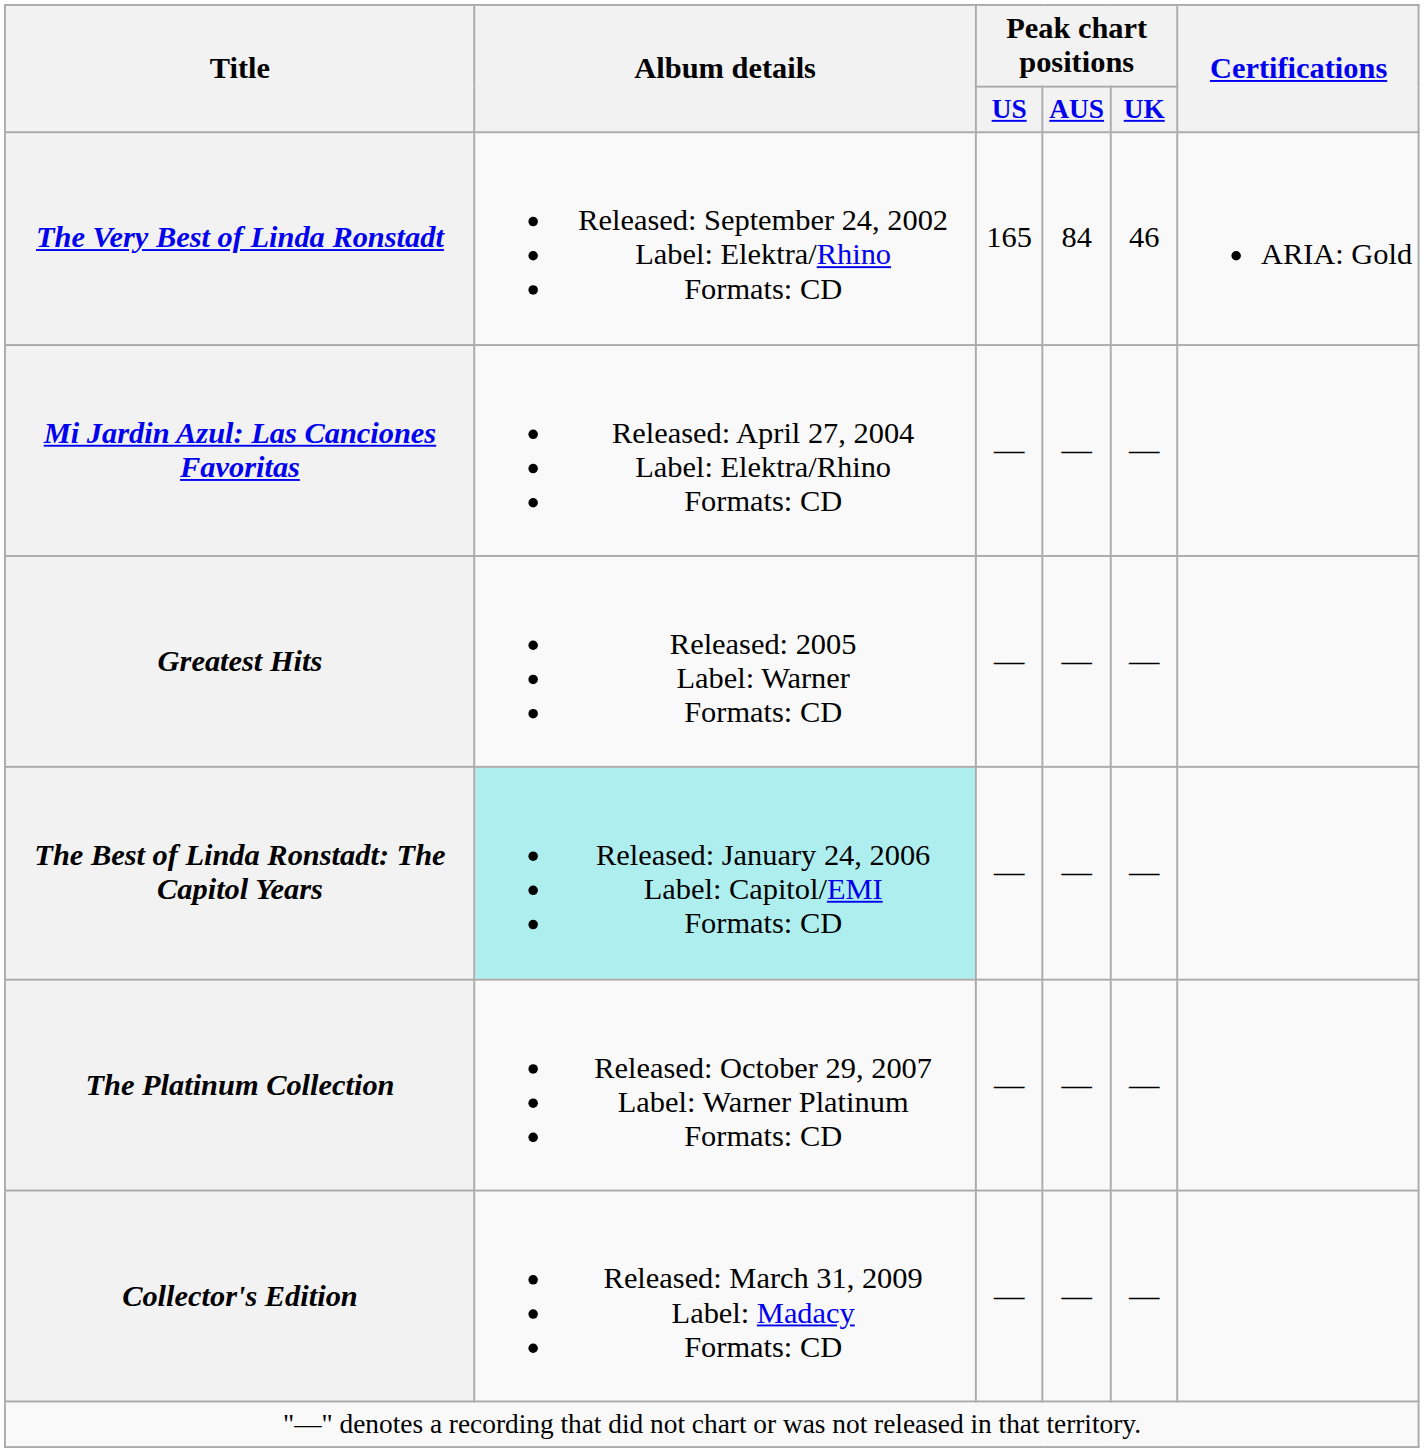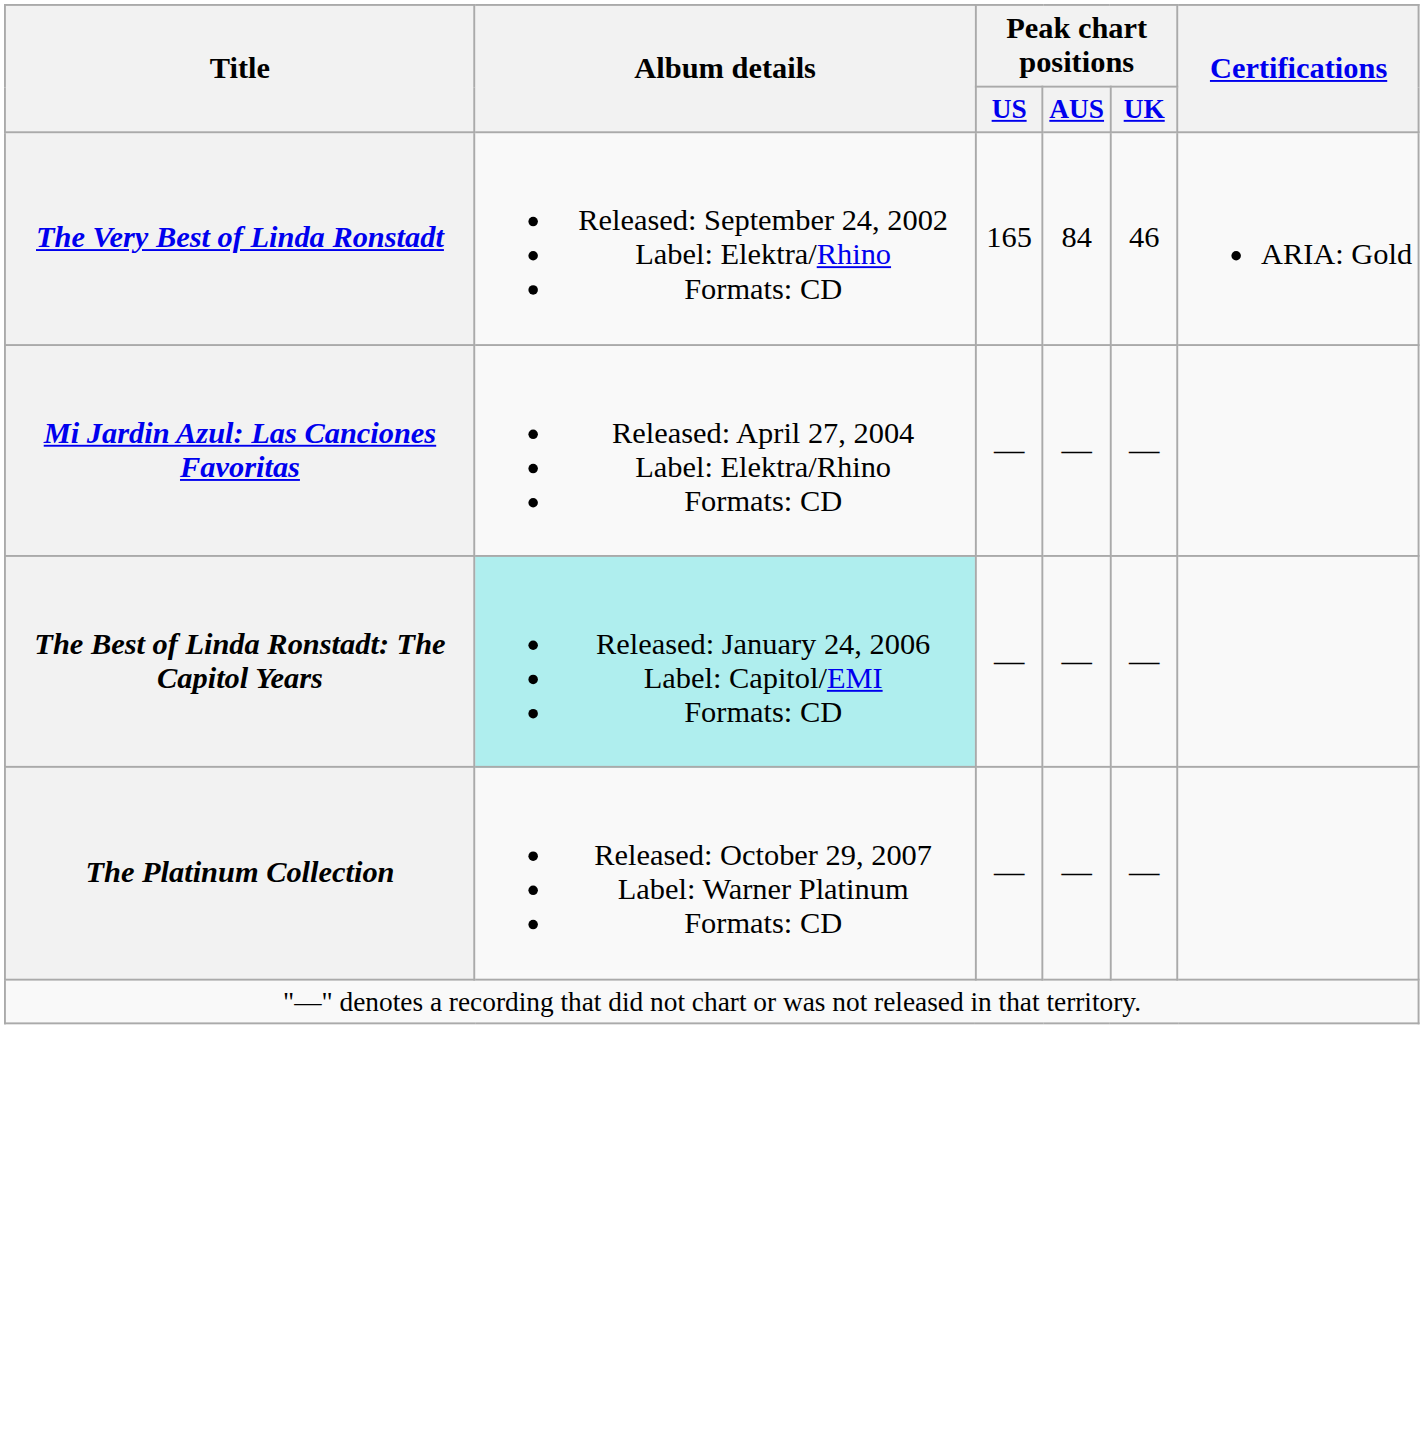- row: Greatest Hits | Released: 2005 Label: Warner Formats: CD | — | — | —
- row: Collector's Edition | Released: March 31, 2009 Label: Madacy Formats: CD | — | — | —
